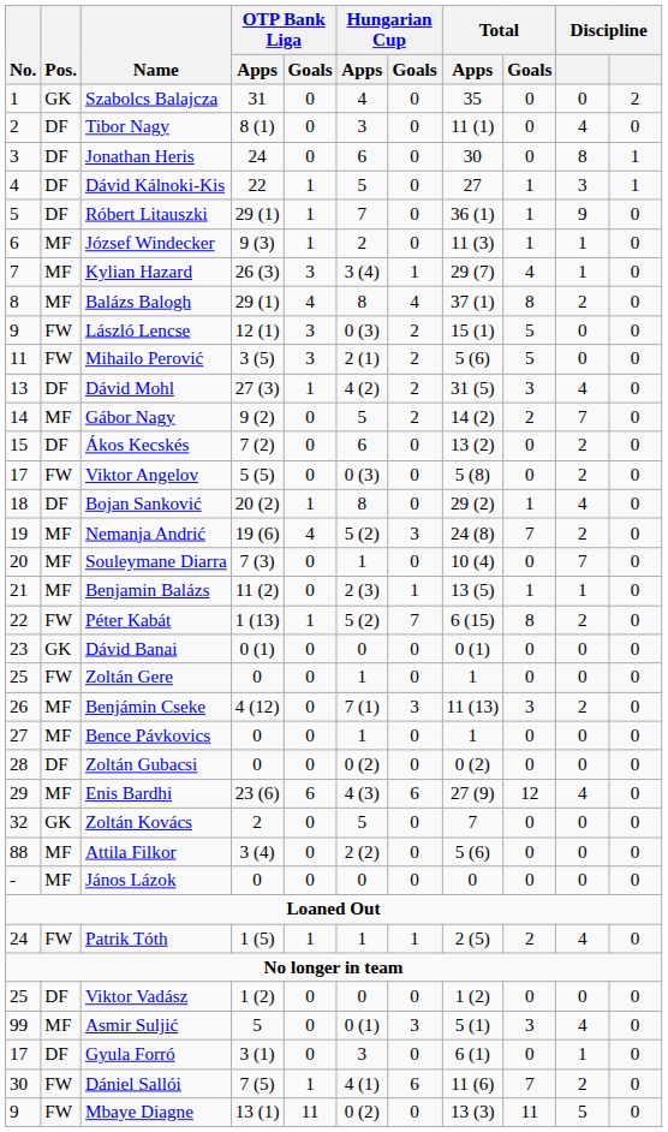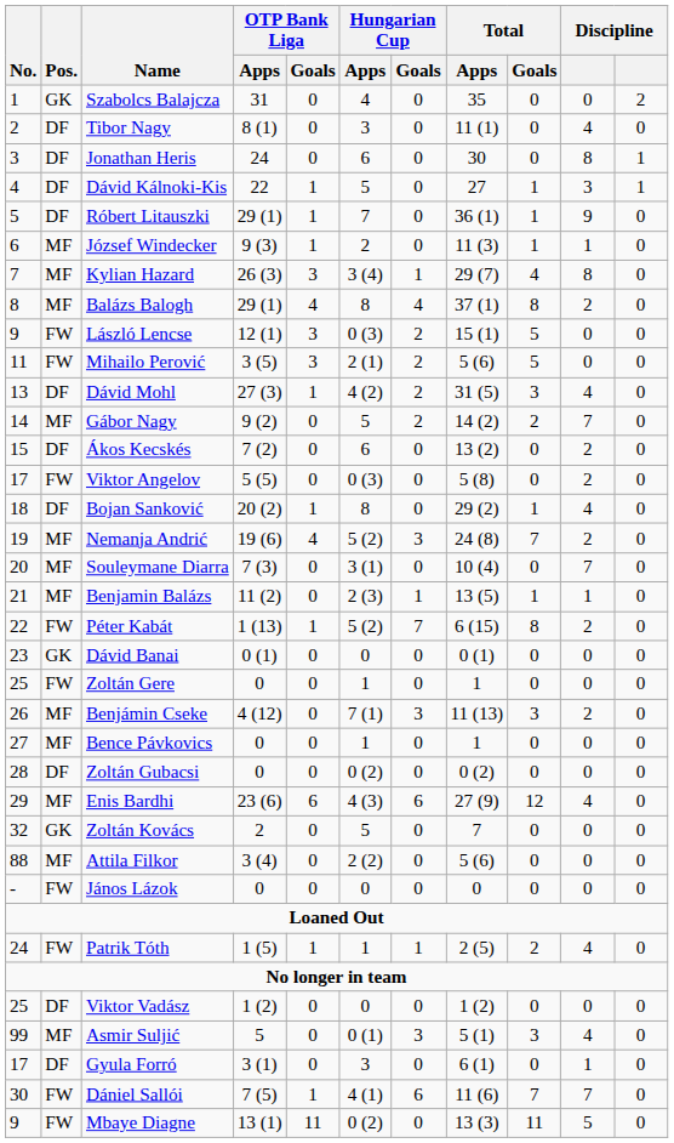Kylian Hazard | column 10: 1 -> 8
Souleymane Diarra | Hungarian Cup / Apps: 1 -> 3 (1)
János Lázok | Pos.: MF -> FW
Dániel Sallói | column 10: 2 -> 7
